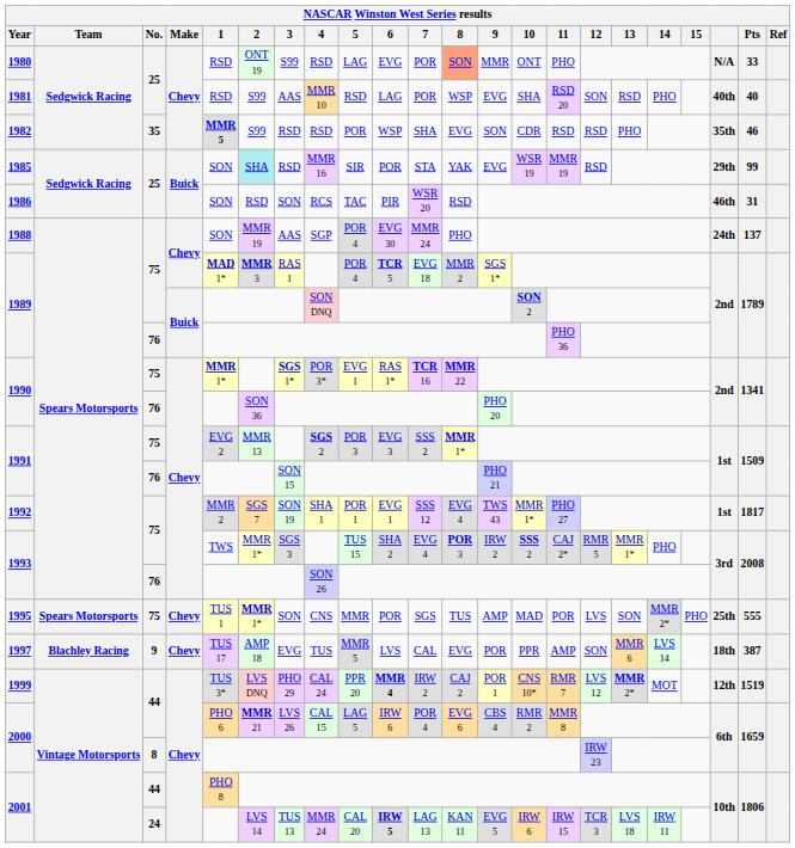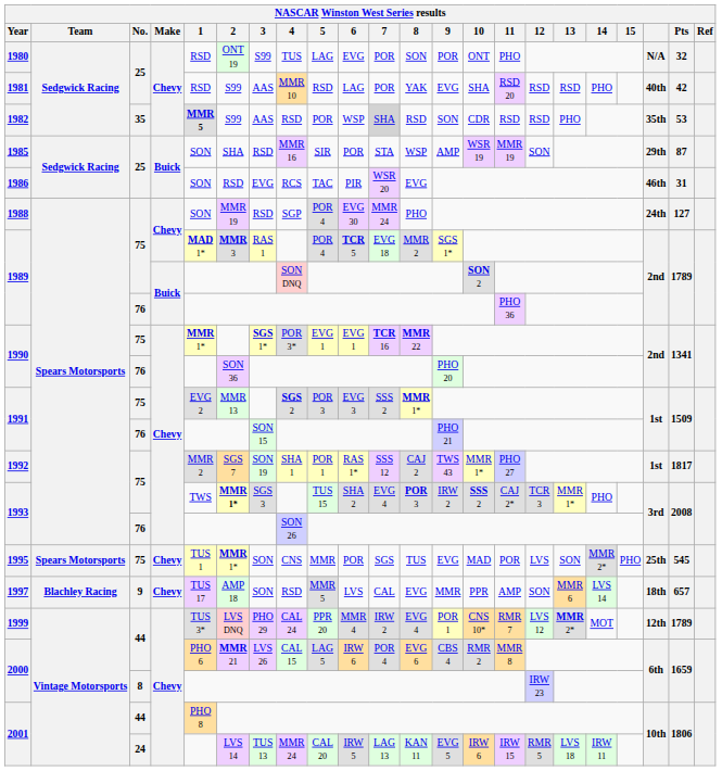1980 | 4: RSD -> TUS
1980 | 8: lightsalmon background -> no background
1980 | 9: MMR -> POR
1980 | Pts: 33 -> 32
1981 | 8: WSP -> YAK
1981 | 12: SON -> RSD
1981 | Pts: 40 -> 42
1982 | 3: RSD -> AAS
1982 | 7: no background -> lightgrey background
1982 | 8: EVG -> RSD
1982 | Pts: 46 -> 53
1985 | 2: paleturquoise background -> no background
1985 | 8: YAK -> WSP
1985 | 9: EVG -> AMP
1985 | 12: RSD -> SON
1985 | Pts: 99 -> 87
1986 | 3: SON -> EVG
1986 | 8: RSD -> EVG
1988 | 3: AAS -> RSD
1988 | Pts: 137 -> 127
1990 / 75 | 6: RAS 1* -> EVG 1
1992 | 6: EVG 1 -> RAS 1*
1992 | 8: EVG 4 -> CAJ 2
1993 / 75 | 2: normal -> bold
1993 / 75 | 12: RMR 5 -> TCR 3
1995 | 9: AMP -> EVG
1995 | Pts: 555 -> 545
1997 | 3: EVG -> SON
1997 | 4: TUS -> RSD
1997 | 9: POR -> MMR
1997 | Pts: 387 -> 657
1999 | 6: bold -> normal
1999 | 8: CAJ 2 -> EVG 4
1999 | Pts: 1519 -> 1789
2001 / 24 | 6: bold -> normal
2001 / 24 | 12: TCR 3 -> RMR 5
